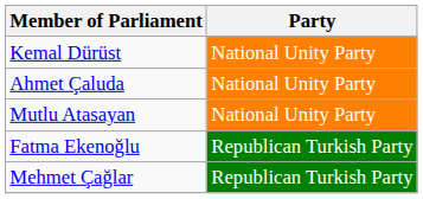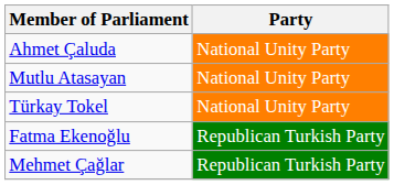- row: Kemal Dürüst | National Unity Party
+ row: Türkay Tokel | National Unity Party
